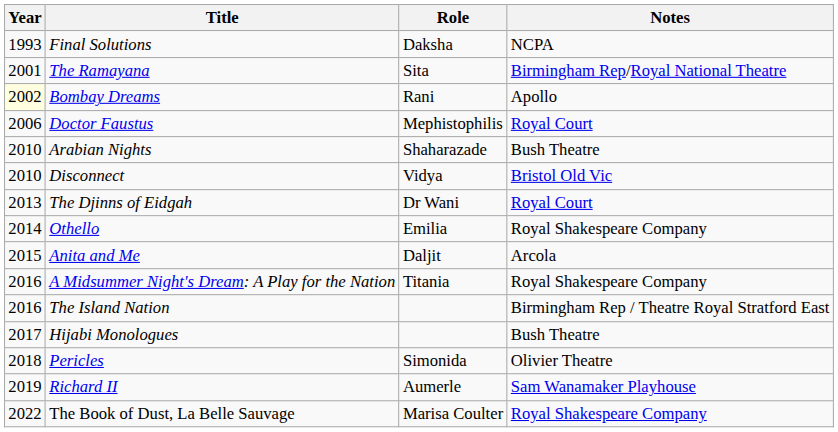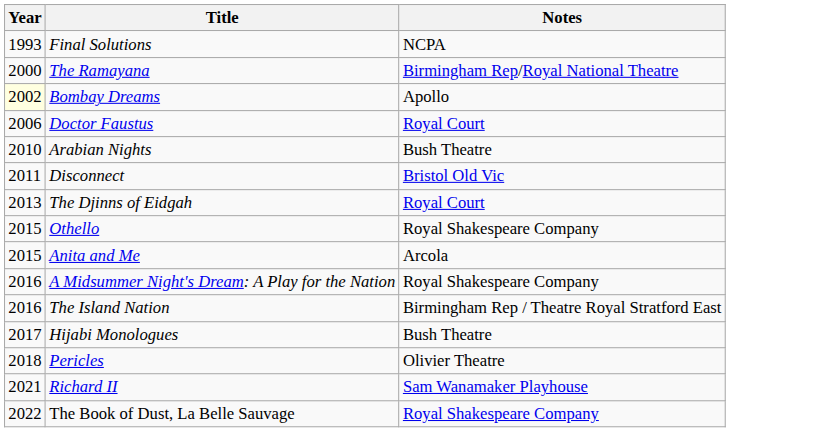- column: Role | Daksha | Sita | Rani | Mephistophilis | Shaharazade | Vidya | Dr Wani | Emilia | Daljit | Titania | Simonida | Aumerle | Marisa Coulter
The Ramayana | Year: 2001 -> 2000
Disconnect | Year: 2010 -> 2011
Othello | Year: 2014 -> 2015
Richard II | Year: 2019 -> 2021
